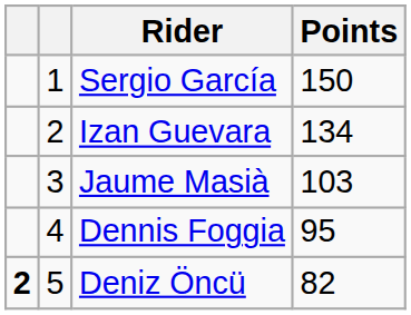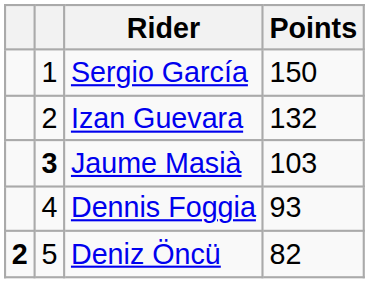Izan Guevara | Points: 134 -> 132
Jaume Masià | column 2: normal -> bold
Dennis Foggia | Points: 95 -> 93
